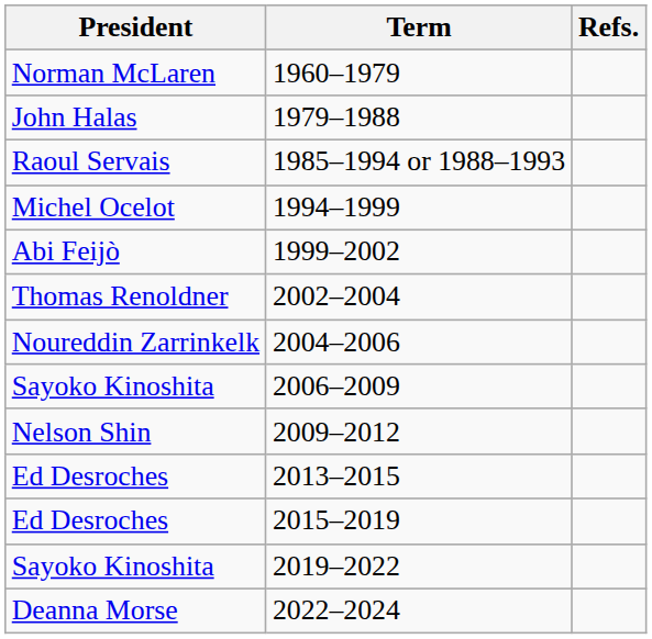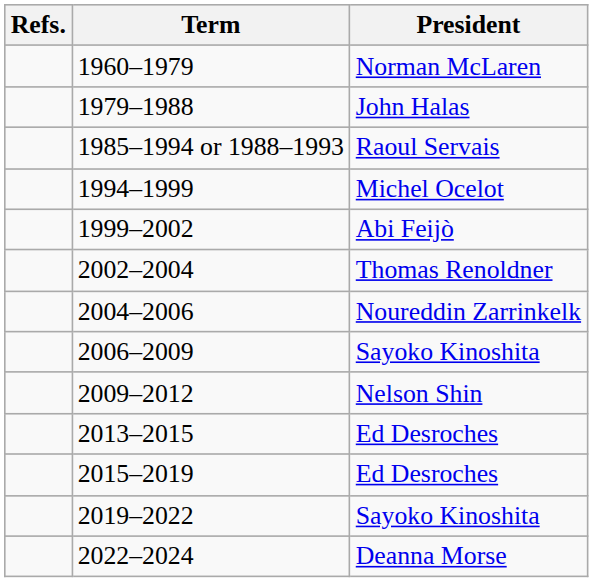columns swapped: President <-> Refs.
